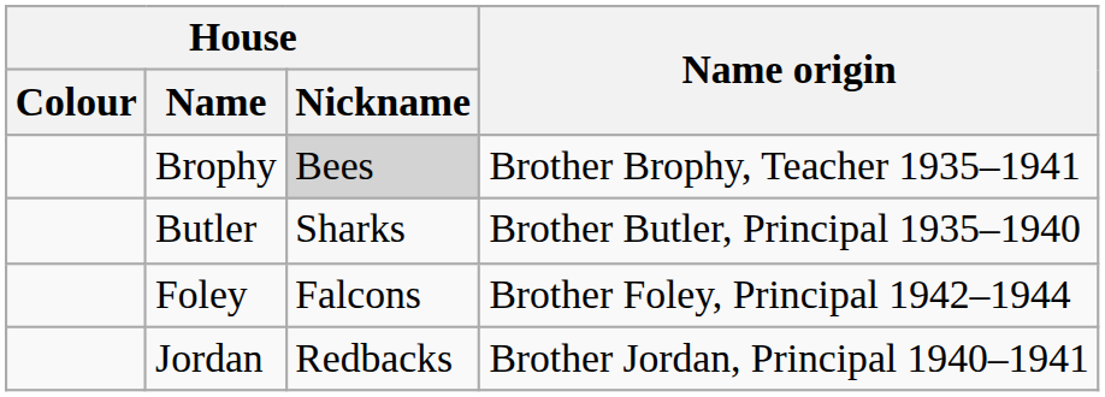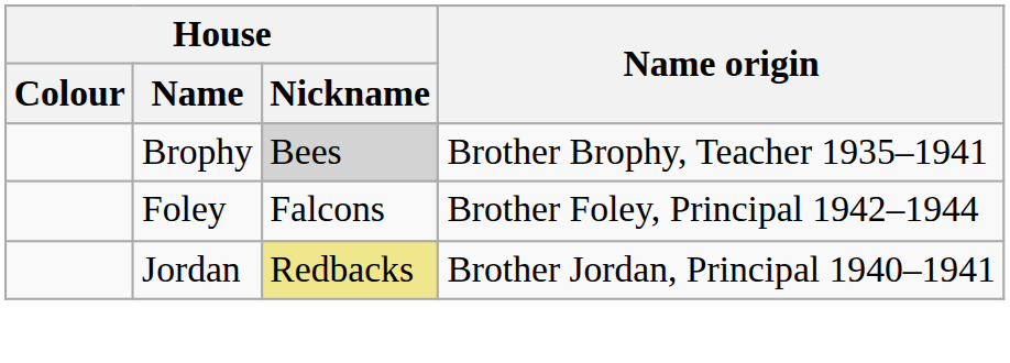- row: Butler | Sharks | Brother Butler, Principal 1935–1940
Jordan | House / Nickname: no background -> khaki background
